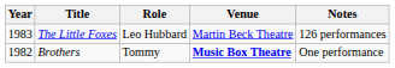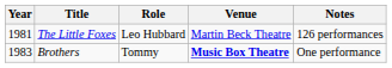The Little Foxes | Year: 1983 -> 1981
Brothers | Year: 1982 -> 1983
